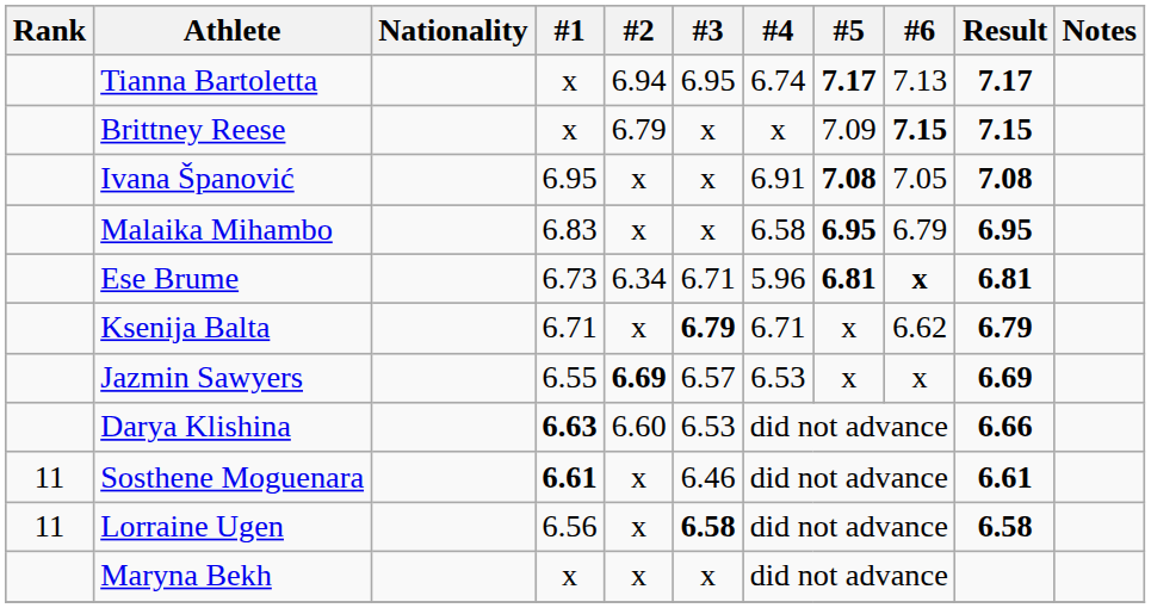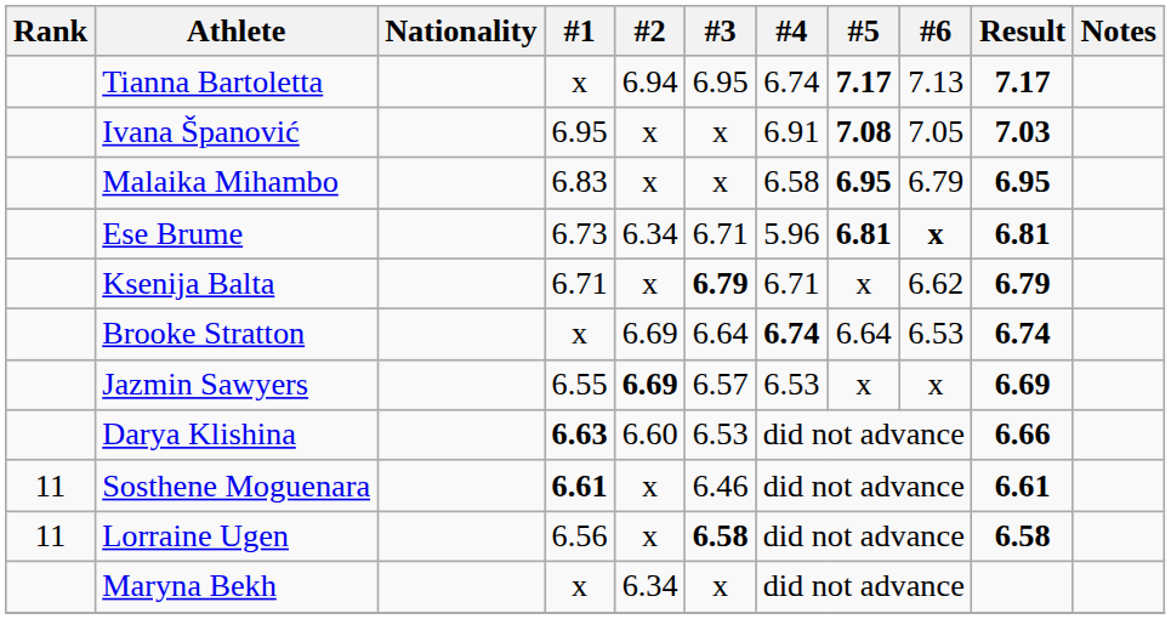- row: Brittney Reese | x | 6.79 | x | x | 7.09 | 7.15 | 7.15
Ivana Španović | Result: 7.08 -> 7.03
+ row: Brooke Stratton | x | 6.69 | 6.64 | 6.74 | 6.64 | 6.53 | 6.74
Maryna Bekh | #2: x -> 6.34
